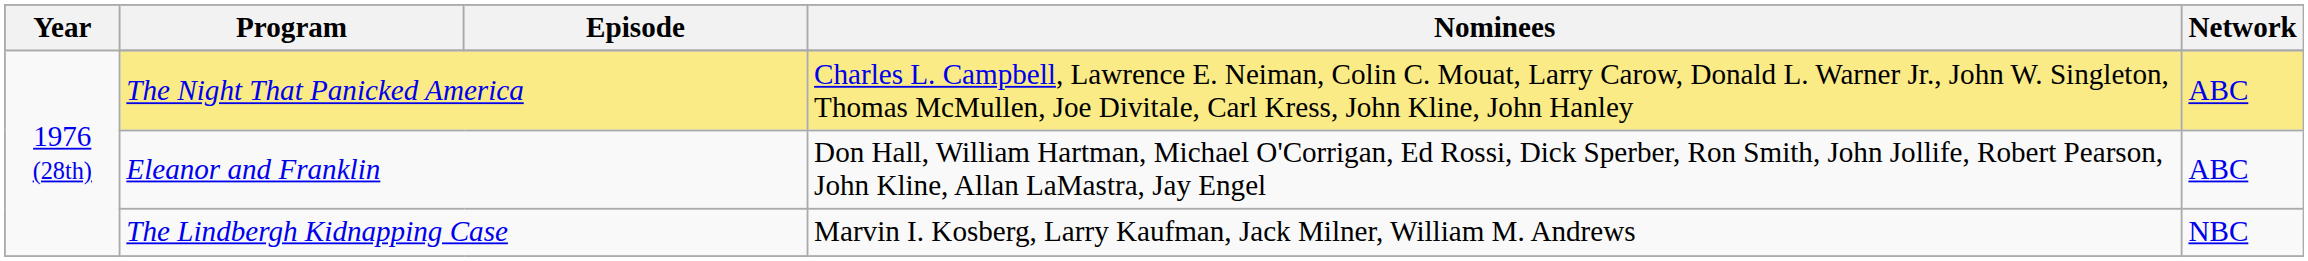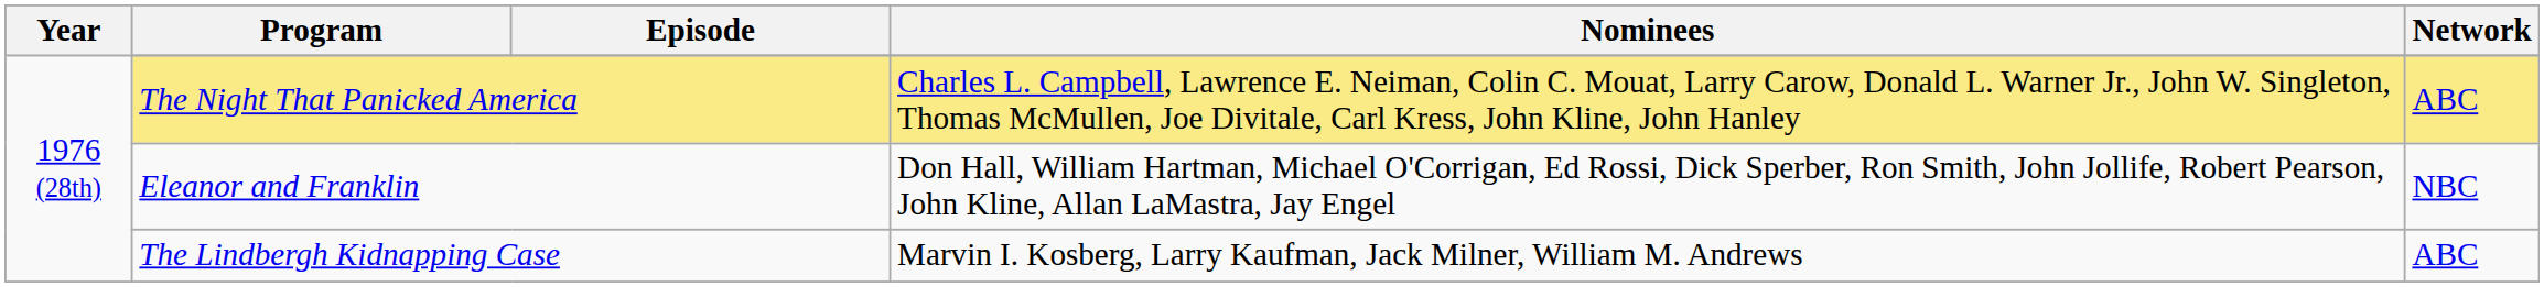Eleanor and Franklin | Network: ABC -> NBC
The Lindbergh Kidnapping Case | Network: NBC -> ABC
